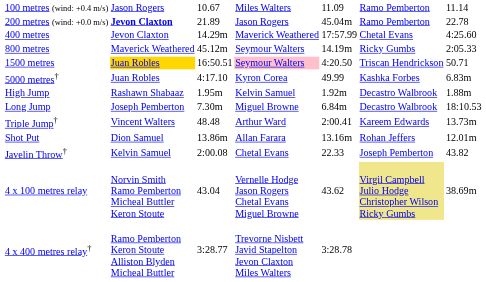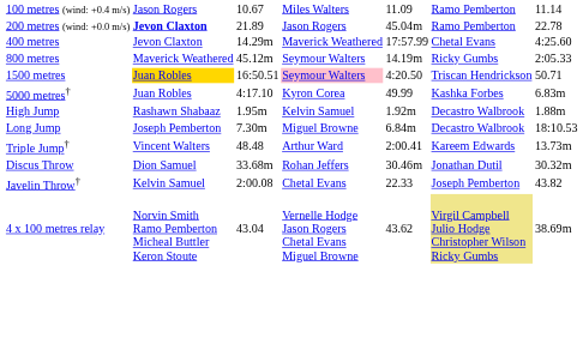- row: Shot Put | Dion Samuel | 13.86m | Allan Farara | 13.16m | Rohan Jeffers | 12.01m
+ row: Discus Throw | Dion Samuel | 33.68m | Rohan Jeffers | 30.46m | Jonathan Dutil | 30.32m
- row: 4 x 400 metres relay† | Ramo Pemberton Keron Stoute Alliston Blyden Micheal Buttler | 3:28.77 | Trevorne Nisbett Javid Stapelton Jevon Claxton Miles Walters | 3:28.78
